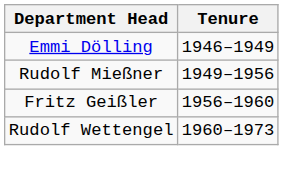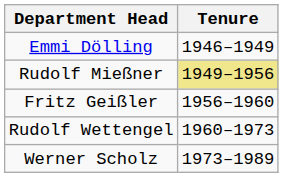Rudolf Mießner | Tenure: no background -> khaki background
+ row: Werner Scholz | 1973–1989
